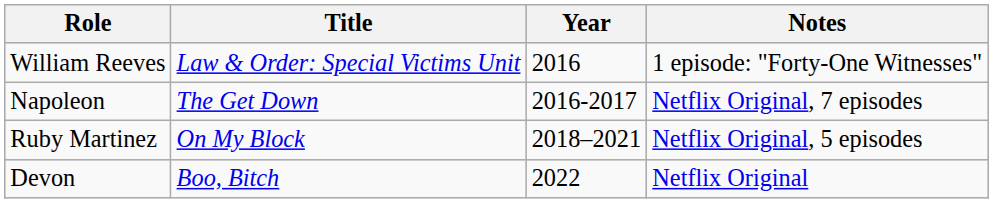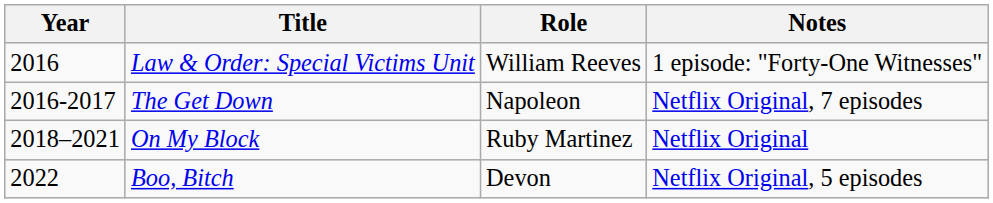columns swapped: Year <-> Role
On My Block | Notes: Netflix Original, 5 episodes -> Netflix Original
Boo, Bitch | Notes: Netflix Original -> Netflix Original, 5 episodes
